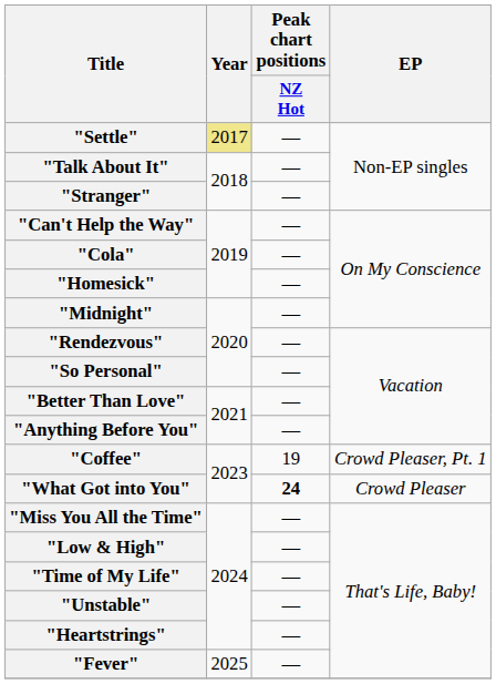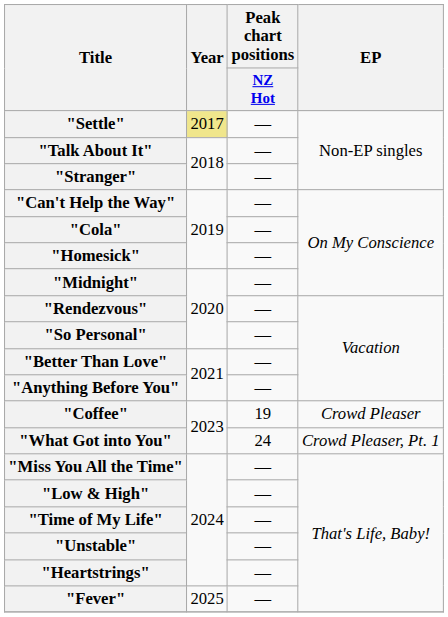"Coffee" | EP: Crowd Pleaser, Pt. 1 -> Crowd Pleaser
"What Got into You" | Peak chart positions / NZ Hot: bold -> normal
"What Got into You" | EP: Crowd Pleaser -> Crowd Pleaser, Pt. 1
